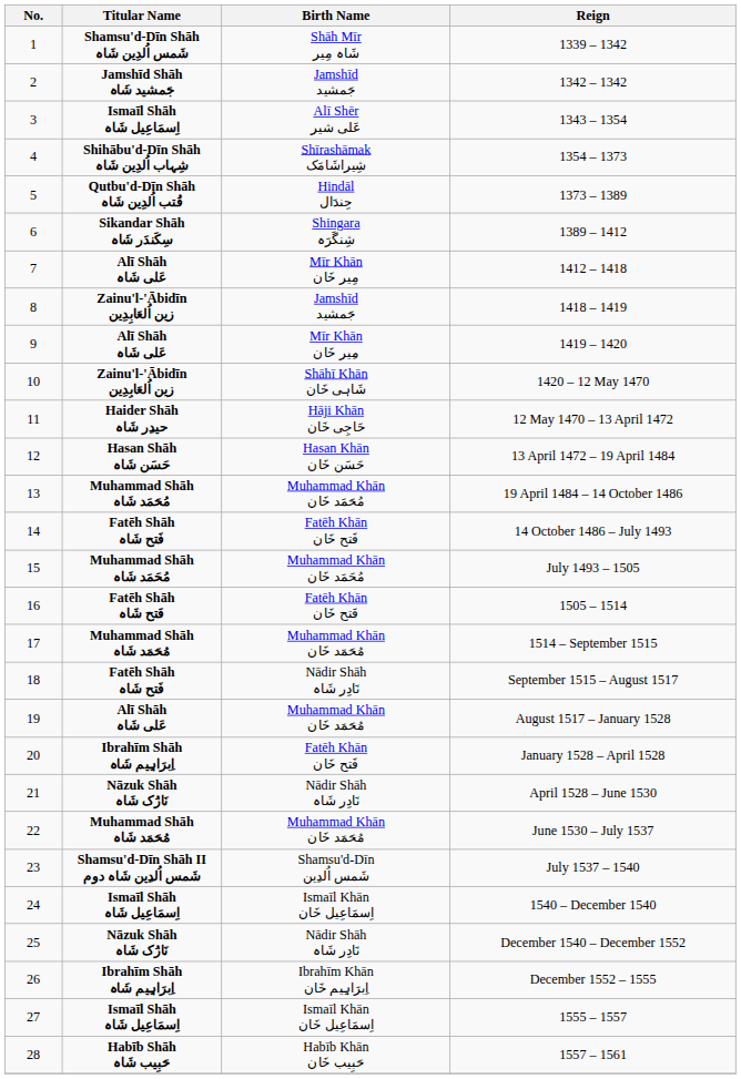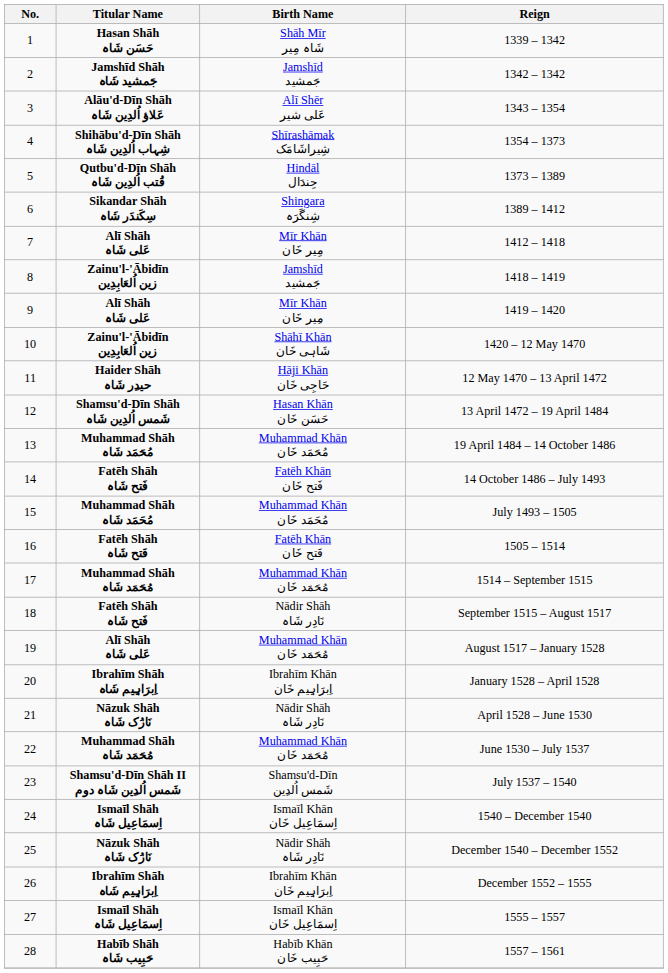1339 – 1342 | Titular Name: Shamsu'd-Dīn Shāh شَمس اُلدِین شَاہ -> Hasan Shāh حَسَن شَاہ
1343 – 1354 | Titular Name: Ismaīl Shāh اِسمَاعِیل شَاہ -> Alāu'd-Dīn Shāh عَلاؤ اُلدِین شَاہ
13 April 1472 – 19 April 1484 | Titular Name: Hasan Shāh حَسَن شَاہ -> Shamsu'd-Dīn Shāh شَمس اُلدِین شَاہ
January 1528 – April 1528 | Birth Name: Fatēh Khān فَتح خَان -> Ibrahīm Khān اِبرَاہِیم خَان
